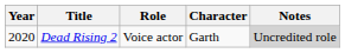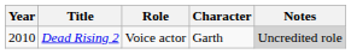Dead Rising 2 | Year: 2020 -> 2010
